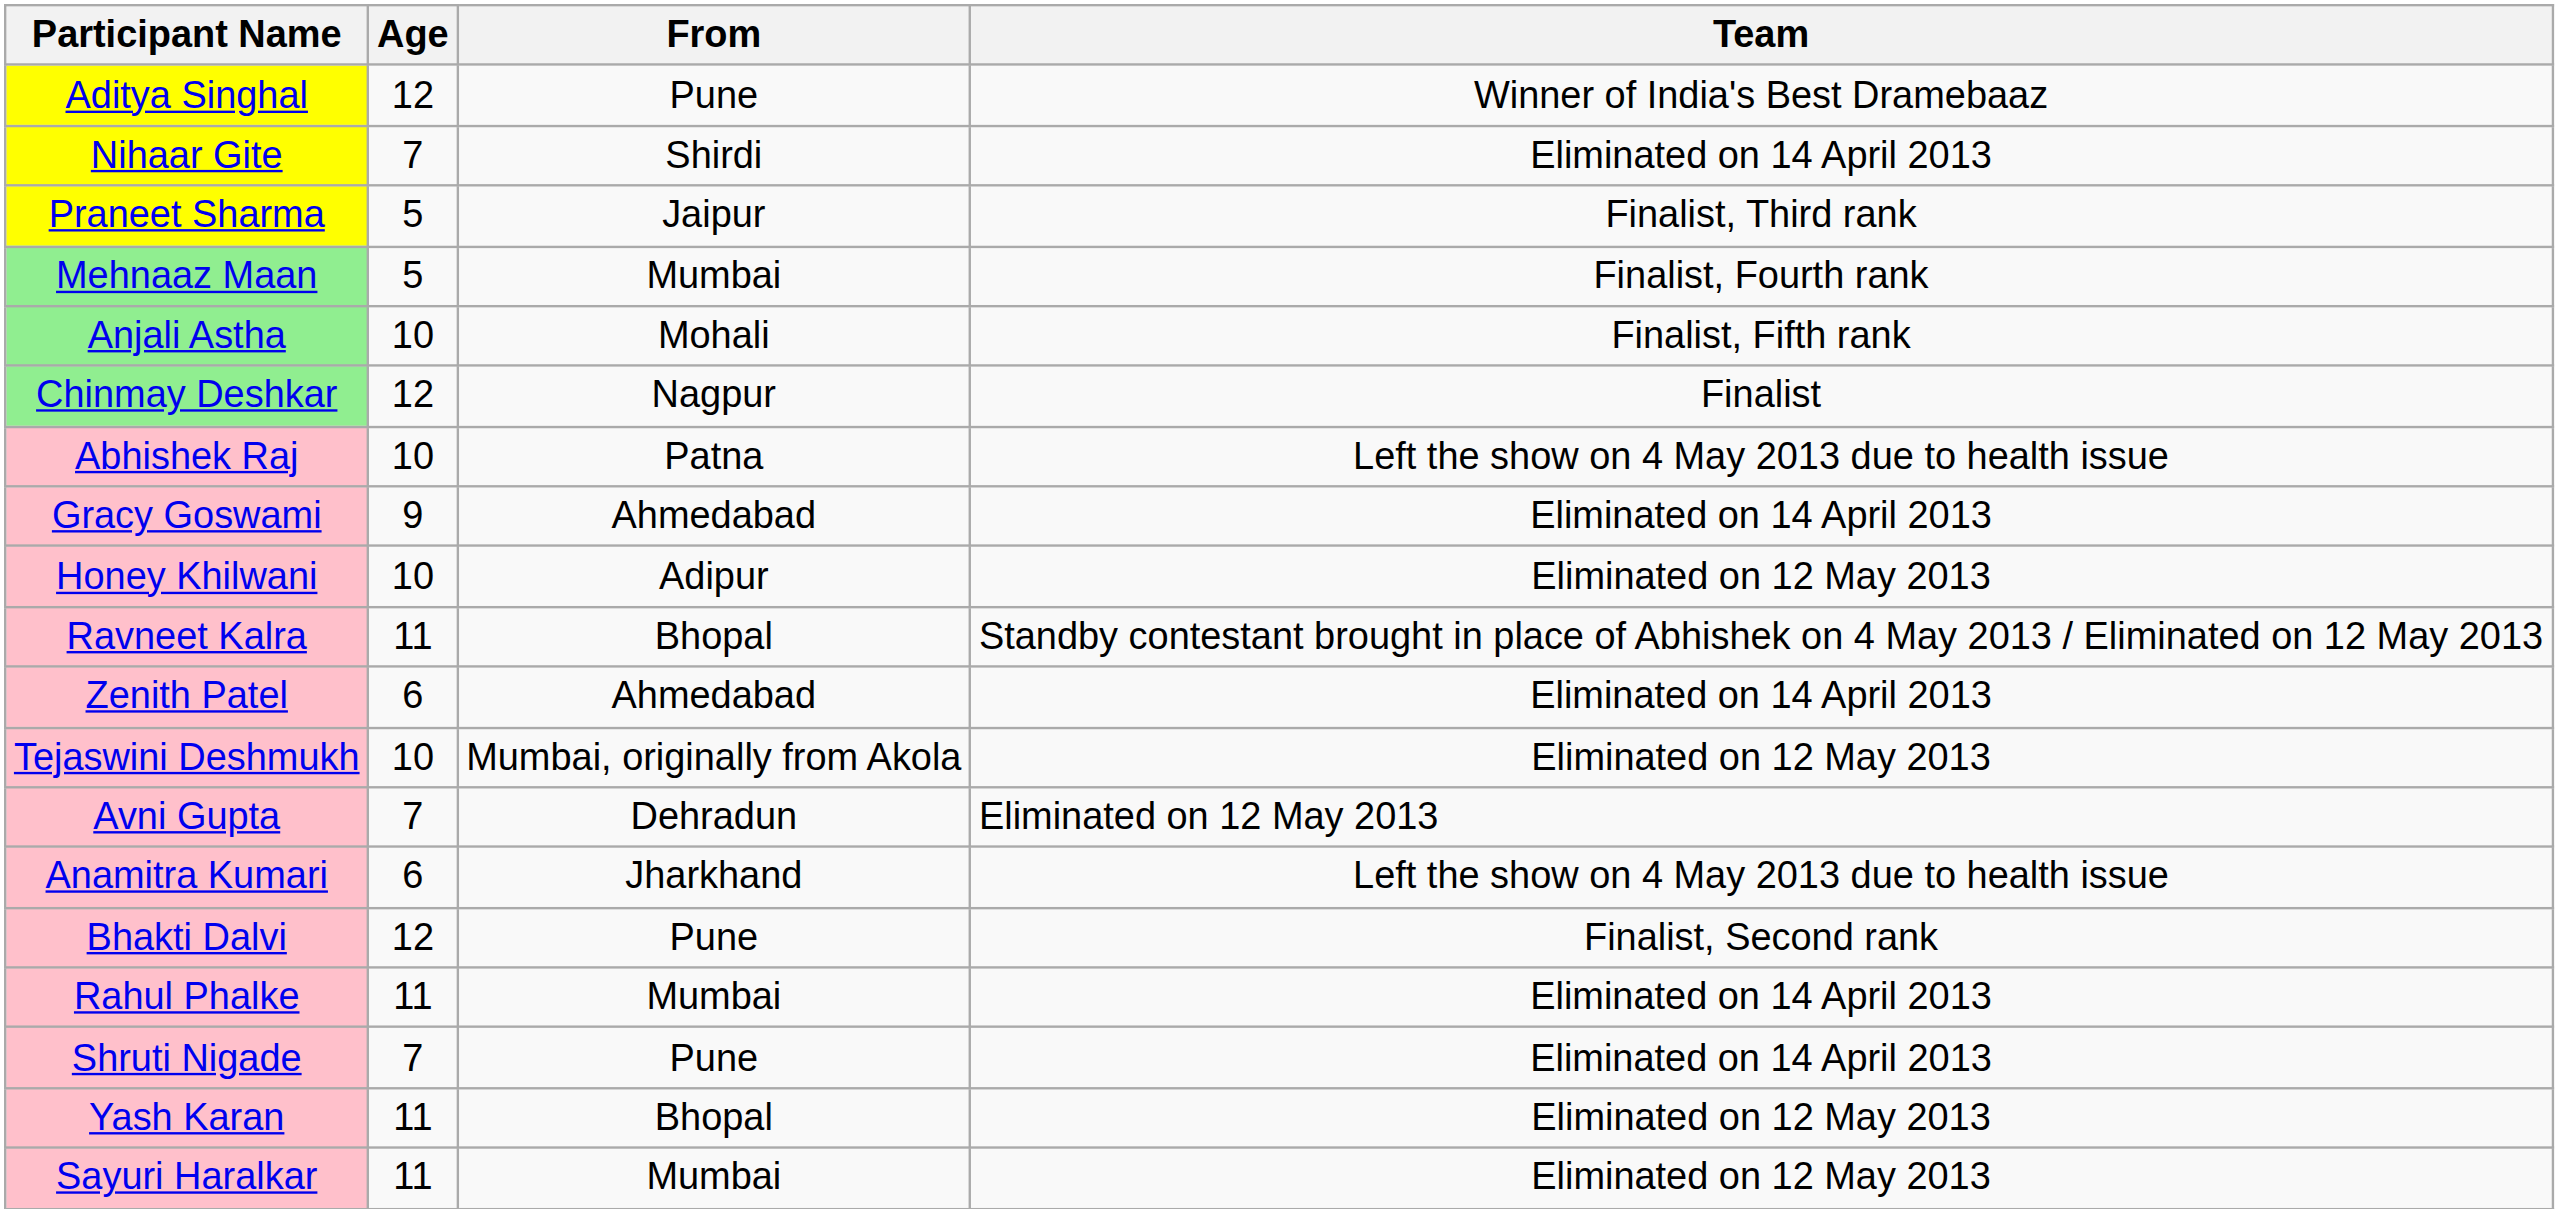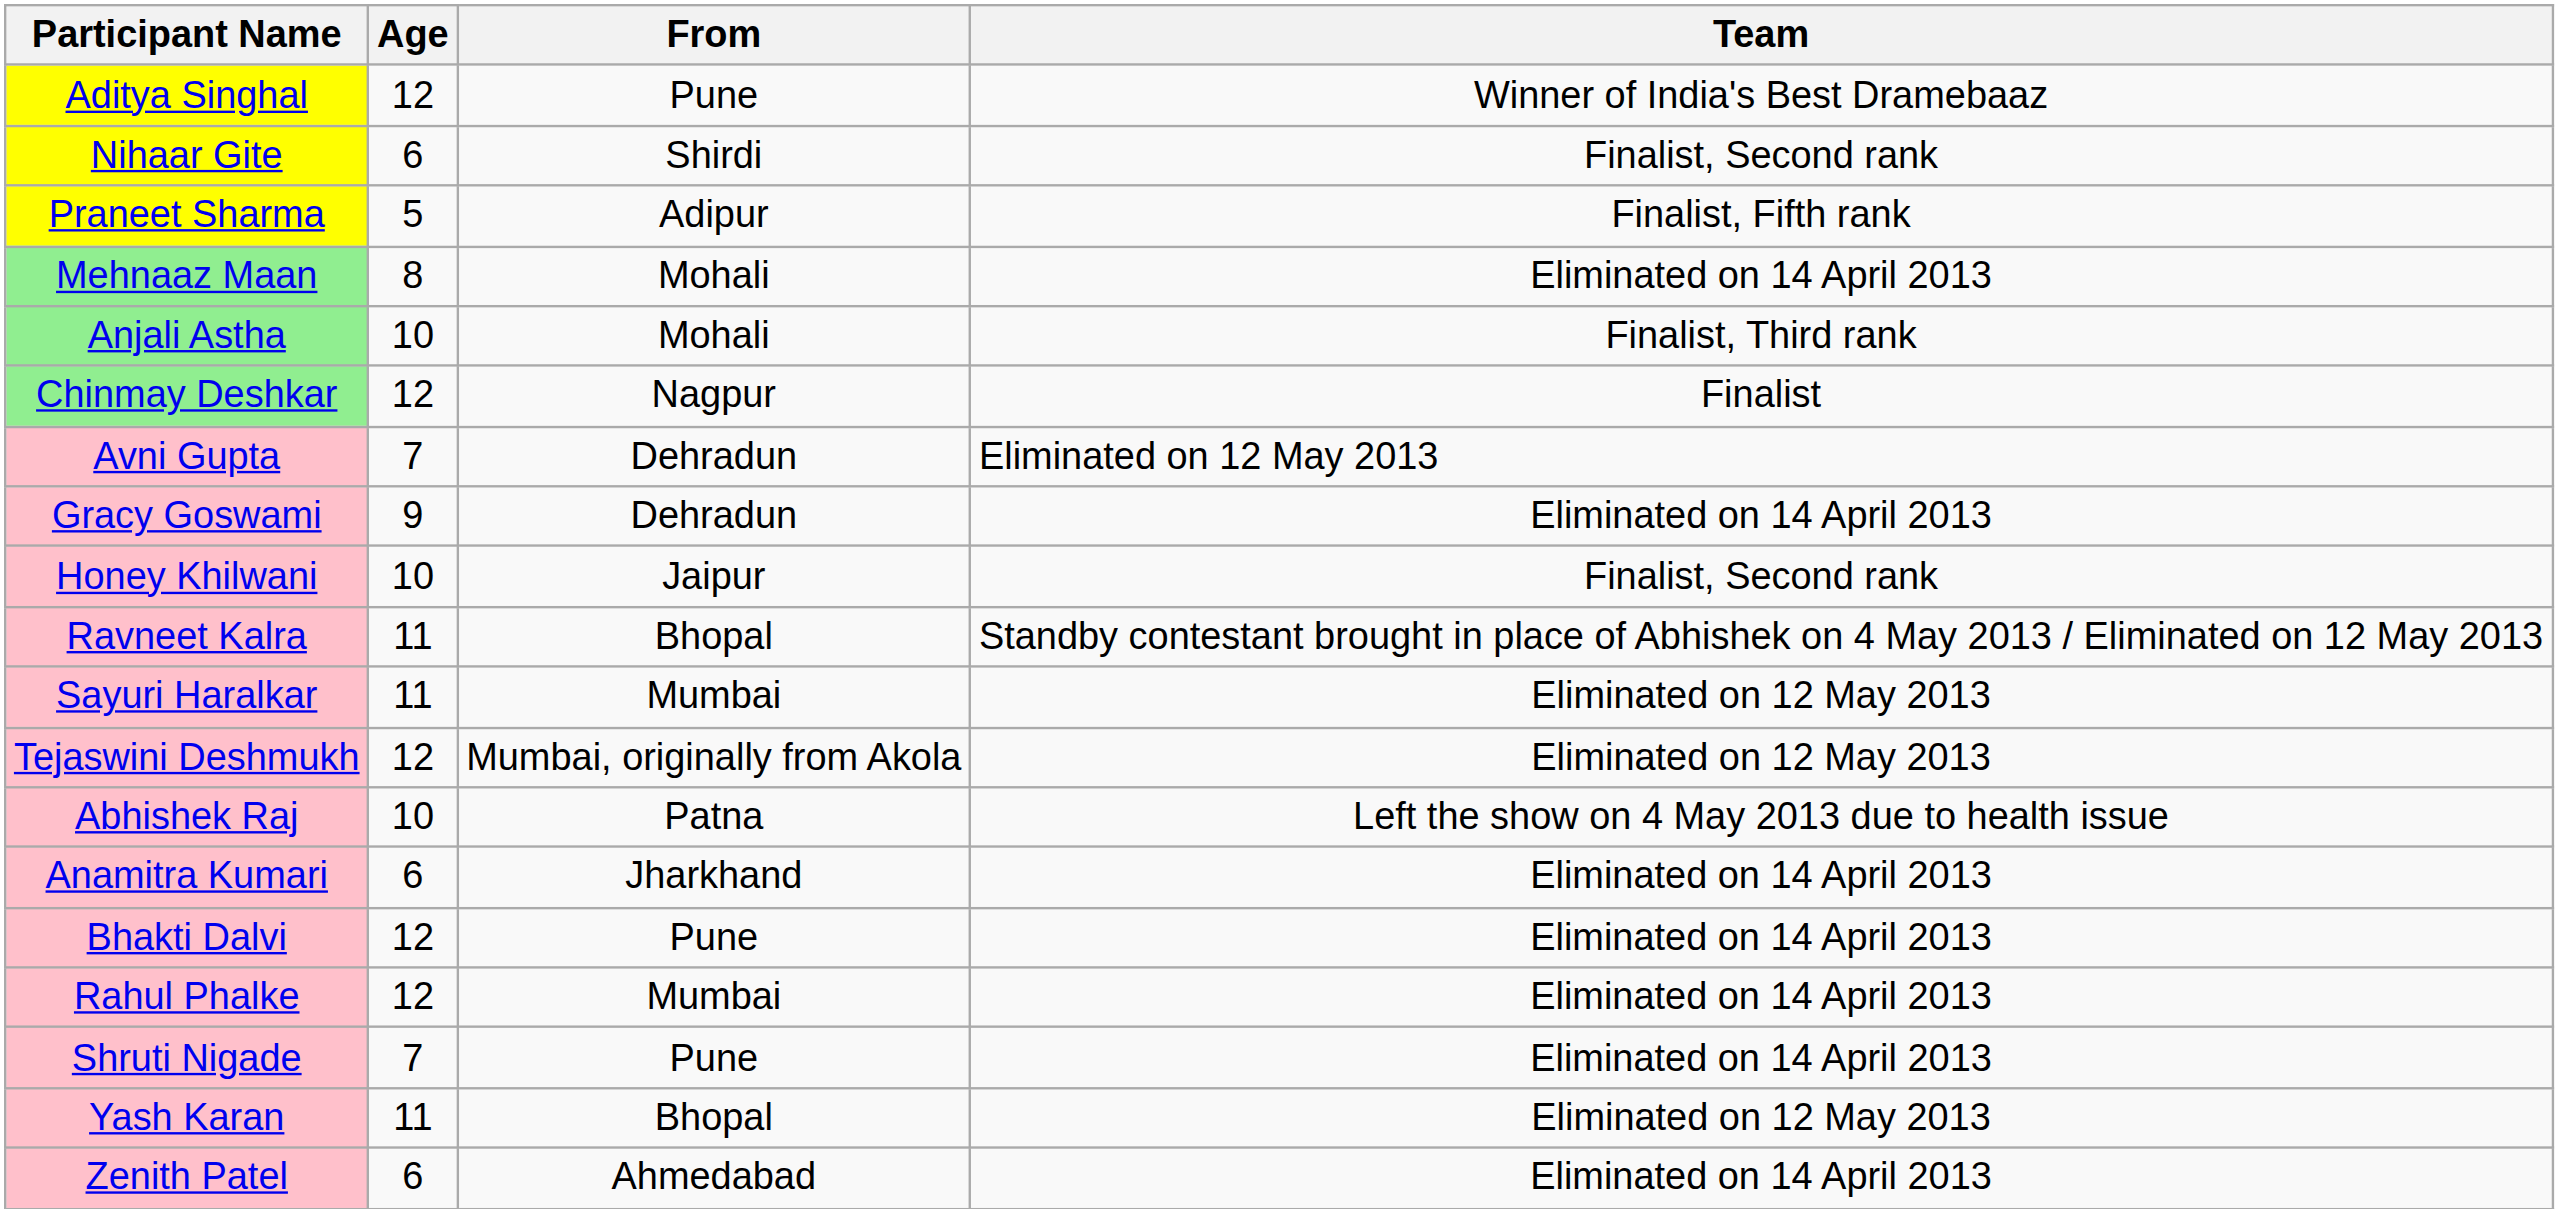Nihaar Gite | Age: 7 -> 6
Nihaar Gite | Team: Eliminated on 14 April 2013 -> Finalist, Second rank
Praneet Sharma | From: Jaipur -> Adipur
Praneet Sharma | Team: Finalist, Third rank -> Finalist, Fifth rank
Mehnaaz Maan | Age: 5 -> 8
Mehnaaz Maan | From: Mumbai -> Mohali
Mehnaaz Maan | Team: Finalist, Fourth rank -> Eliminated on 14 April 2013
Anjali Astha | Team: Finalist, Fifth rank -> Finalist, Third rank
rows swapped: Avni Gupta <-> Abhishek Raj
Gracy Goswami | From: Ahmedabad -> Dehradun
Honey Khilwani | From: Adipur -> Jaipur
Honey Khilwani | Team: Eliminated on 12 May 2013 -> Finalist, Second rank
rows swapped: Sayuri Haralkar <-> Zenith Patel
Tejaswini Deshmukh | Age: 10 -> 12
Anamitra Kumari | Team: Left the show on 4 May 2013 due to health issue -> Eliminated on 14 April 2013
Bhakti Dalvi | Team: Finalist, Second rank -> Eliminated on 14 April 2013
Rahul Phalke | Age: 11 -> 12
